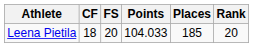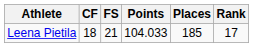Leena Pietila | FS: 20 -> 21
Leena Pietila | Rank: 20 -> 17
